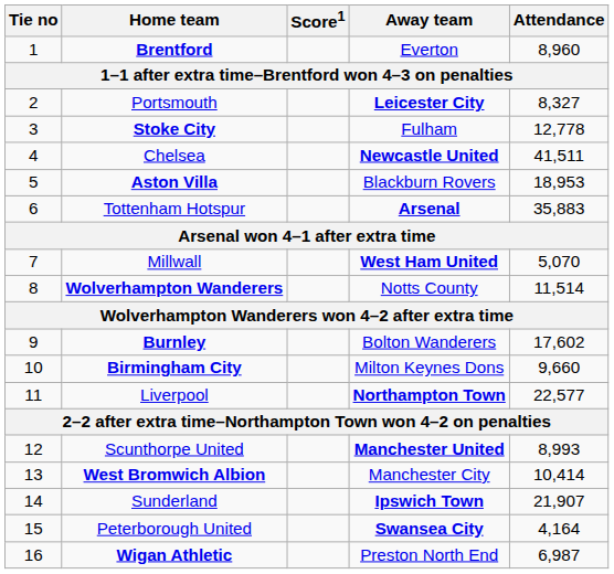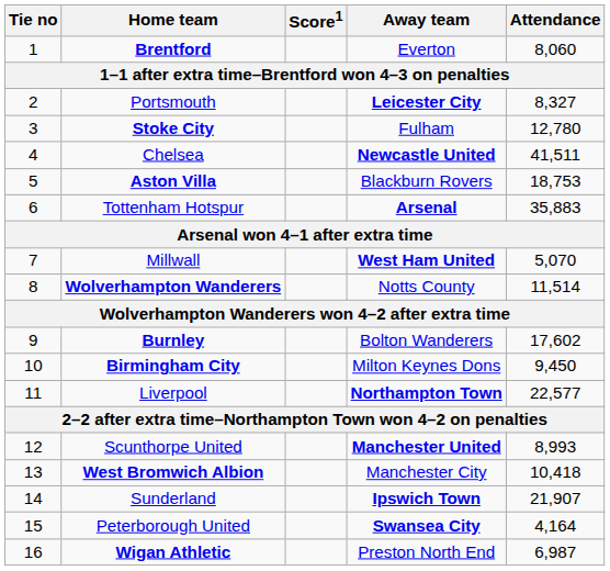Brentford | Attendance: 8,960 -> 8,060
Stoke City | Attendance: 12,778 -> 12,780
Aston Villa | Attendance: 18,953 -> 18,753
Birmingham City | Attendance: 9,660 -> 9,450
West Bromwich Albion | Attendance: 10,414 -> 10,418
